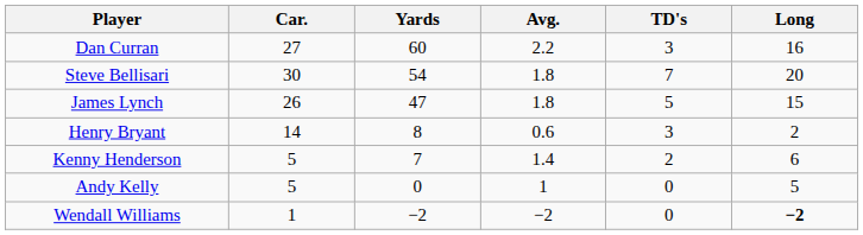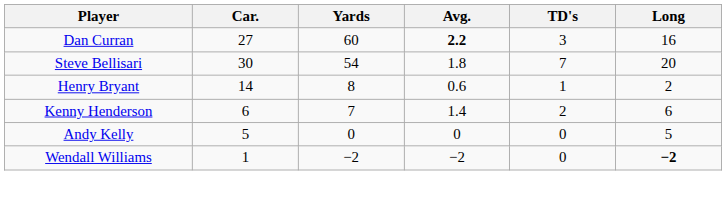Dan Curran | Avg.: normal -> bold
- row: James Lynch | 26 | 47 | 1.8 | 5 | 15
Henry Bryant | TD's: 3 -> 1
Kenny Henderson | Car.: 5 -> 6
Andy Kelly | Avg.: 1 -> 0
